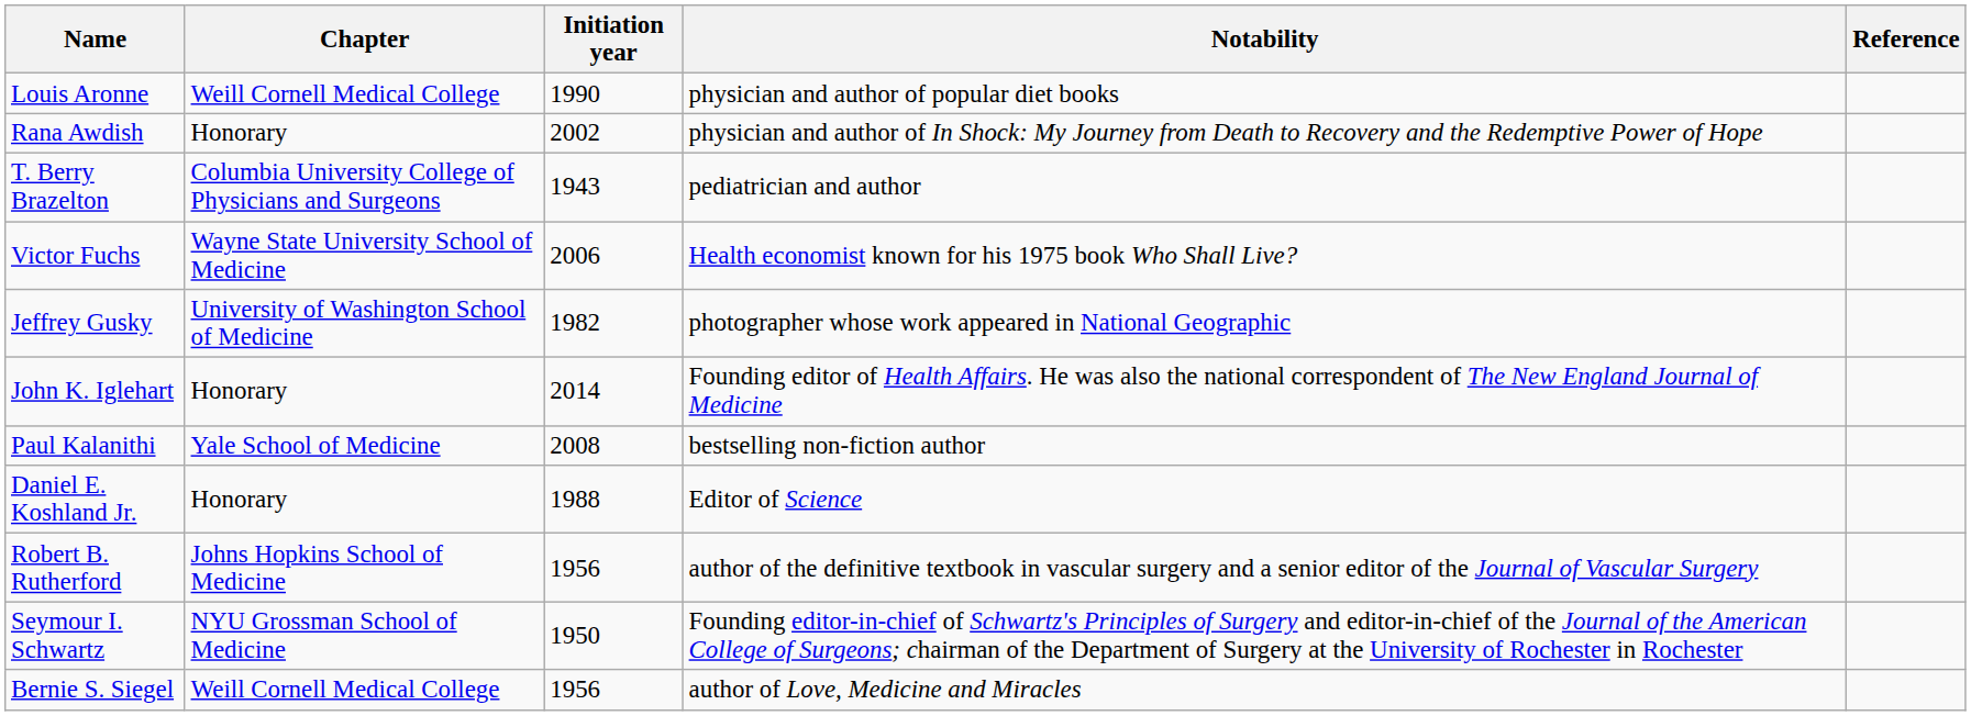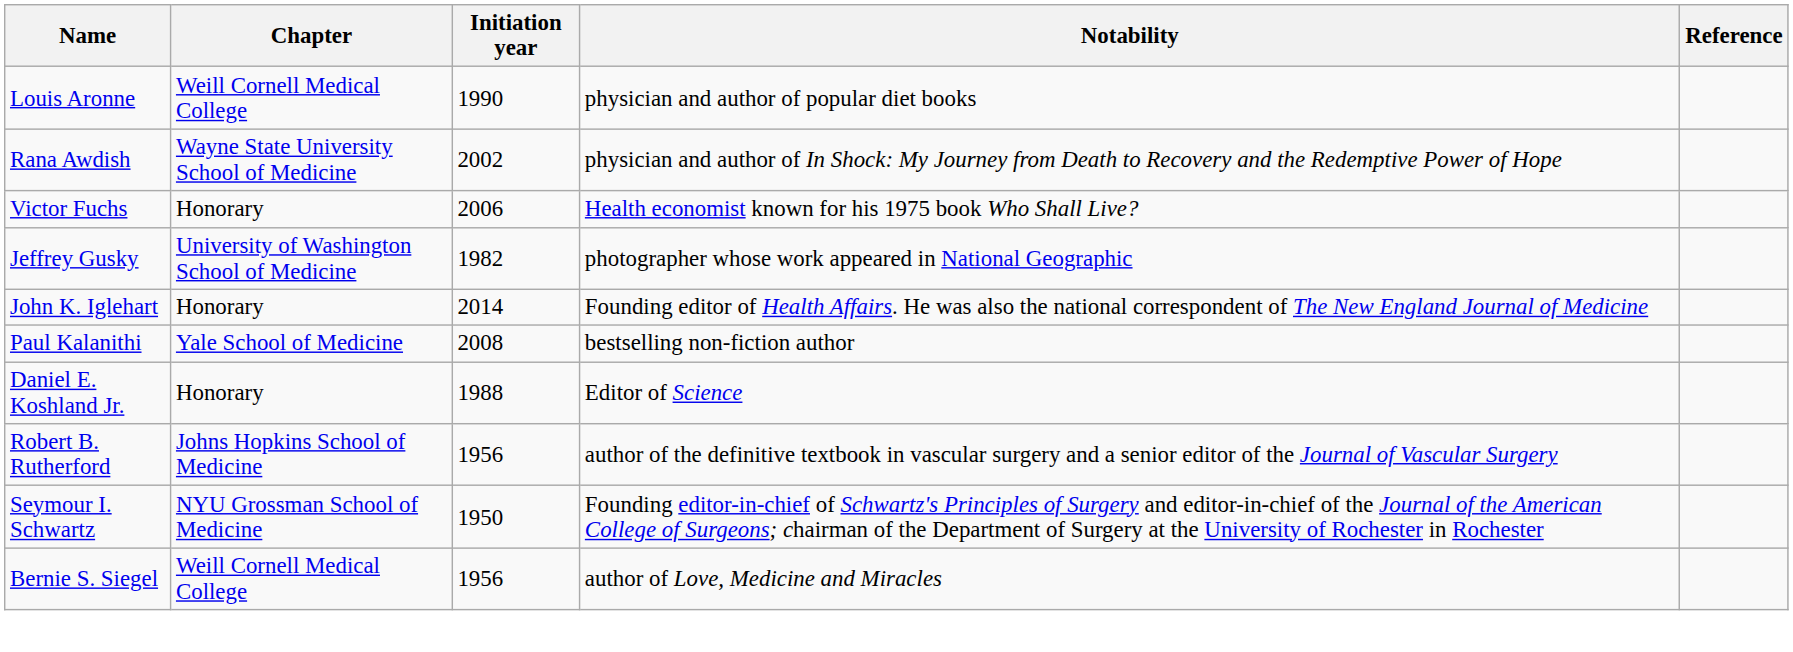Rana Awdish | Chapter: Honorary -> Wayne State University School of Medicine
- row: T. Berry Brazelton | Columbia University College of Physicians and Surgeons | 1943 | pediatrician and author
Victor Fuchs | Chapter: Wayne State University School of Medicine -> Honorary
